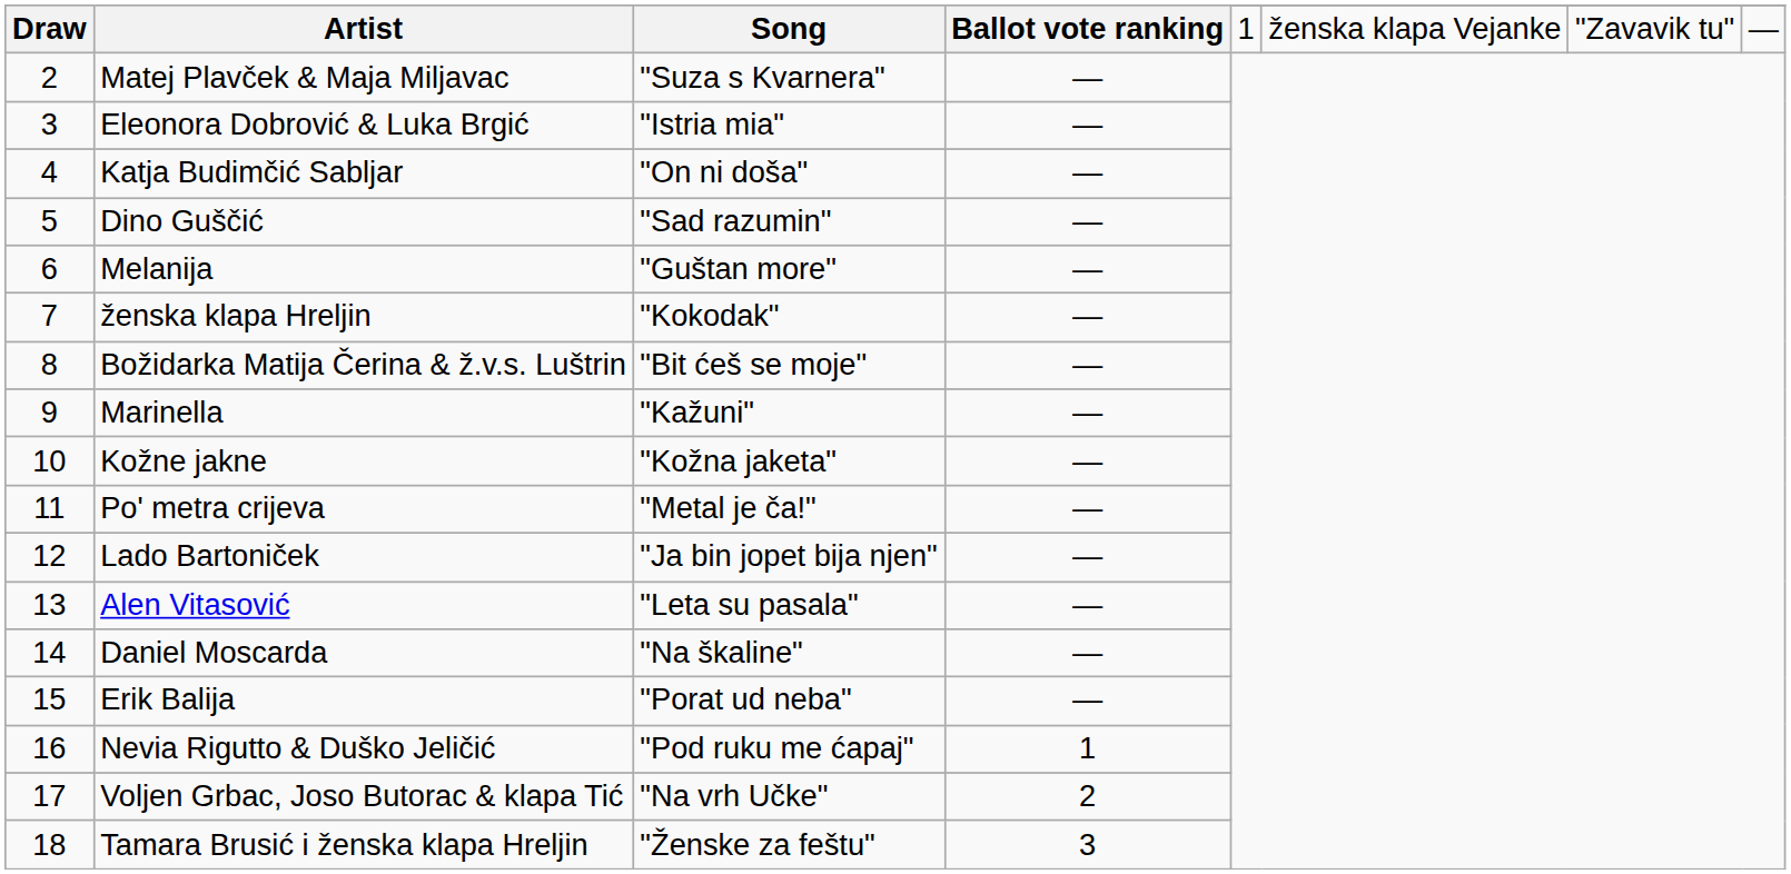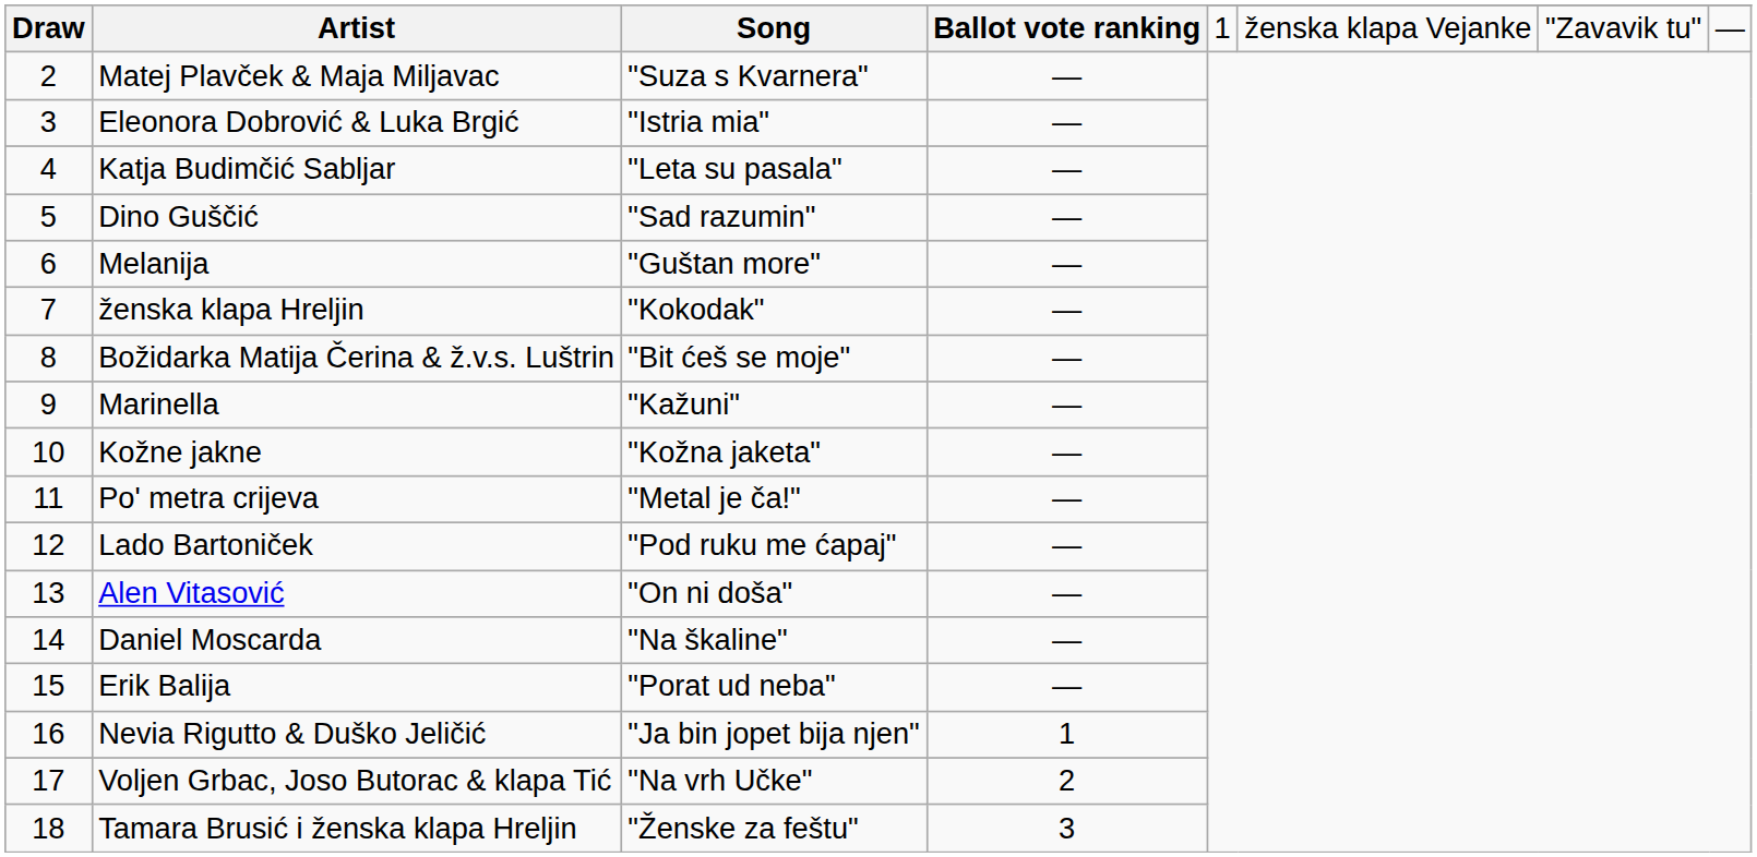Katja Budimčić Sabljar | Song: "On ni doša" -> "Leta su pasala"
Lado Bartoniček | Song: "Ja bin jopet bija njen" -> "Pod ruku me ćapaj"
Alen Vitasović | Song: "Leta su pasala" -> "On ni doša"
Nevia Rigutto & Duško Jeličić | Song: "Pod ruku me ćapaj" -> "Ja bin jopet bija njen"
